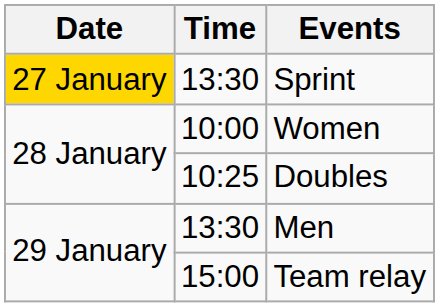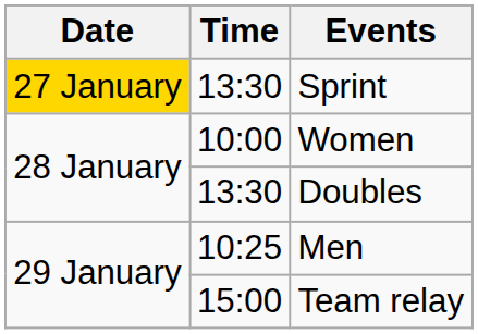Doubles | Time: 10:25 -> 13:30
Men | Time: 13:30 -> 10:25
